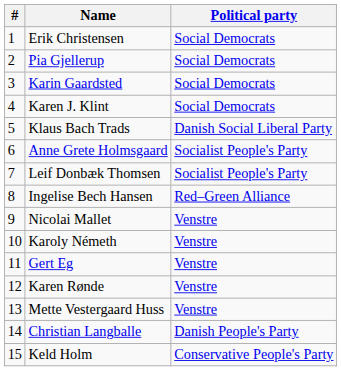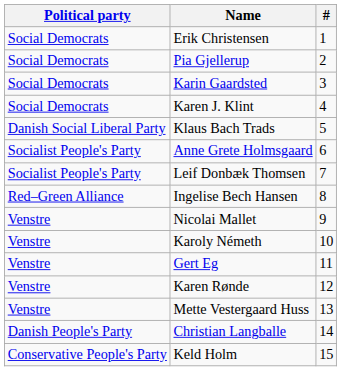columns swapped: # <-> Political party
